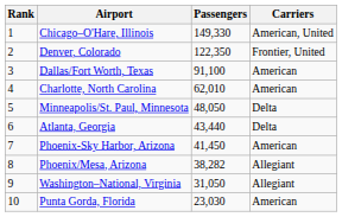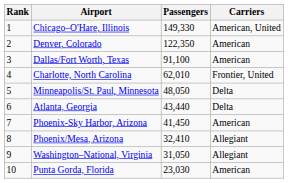Denver, Colorado | Carriers: Frontier, United -> American
Charlotte, North Carolina | Carriers: American -> Frontier, United
Phoenix/Mesa, Arizona | Passengers: 38,282 -> 32,410
